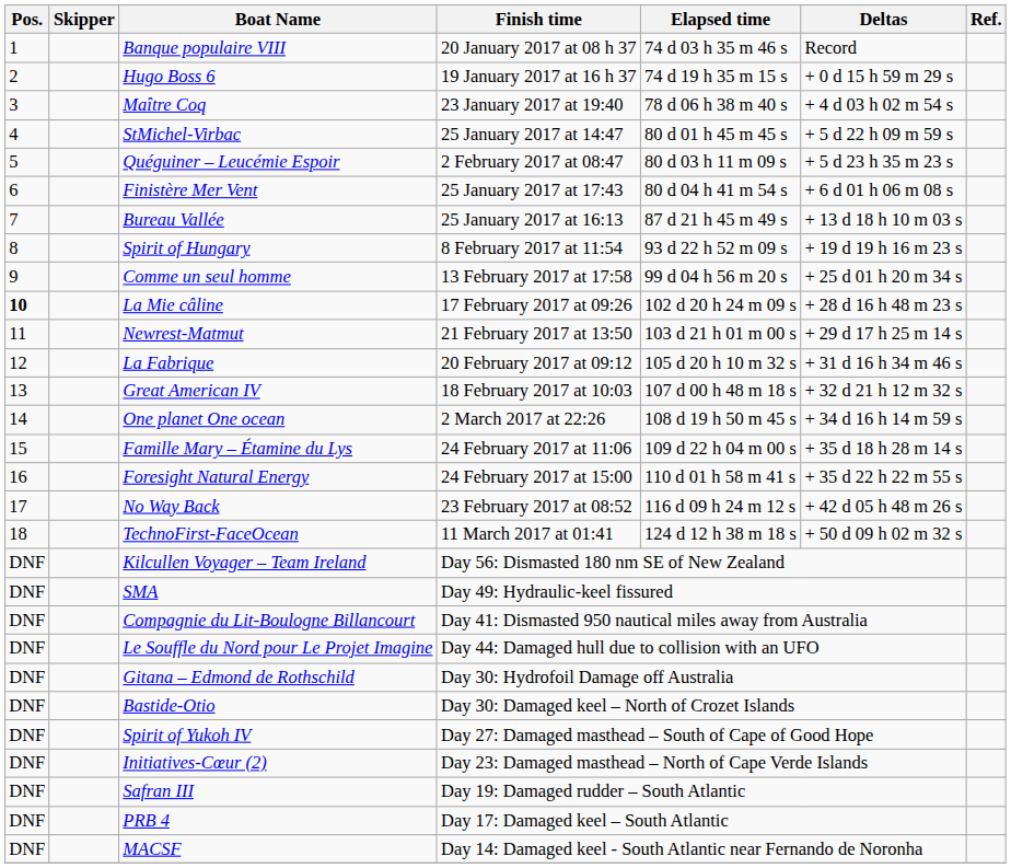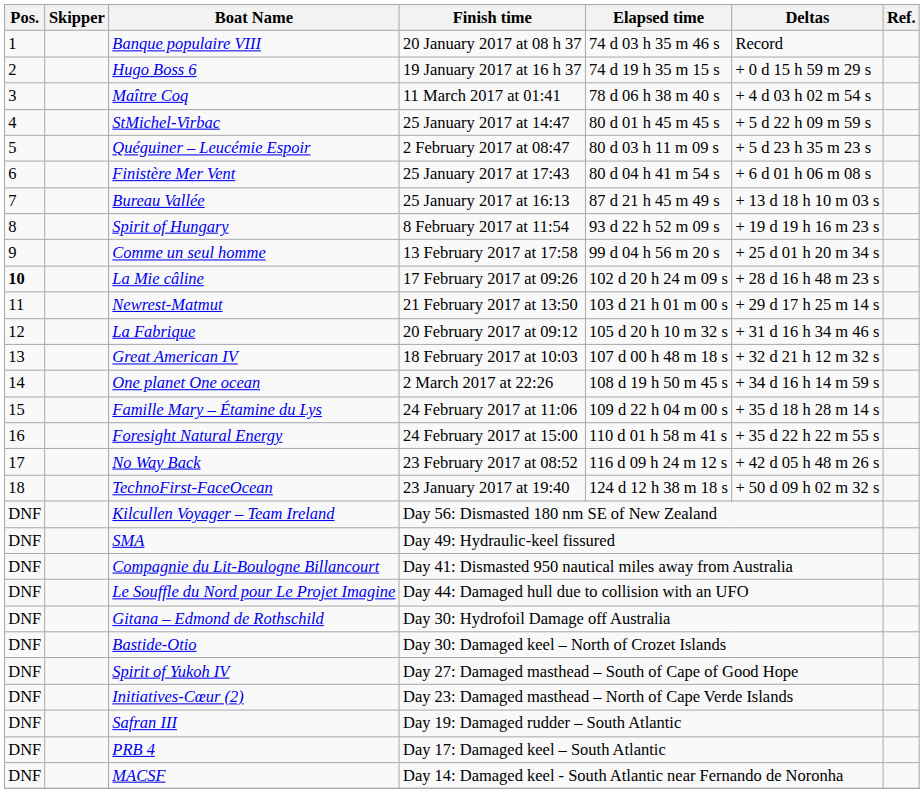Maître Coq | Finish time: 23 January 2017 at 19:40 -> 11 March 2017 at 01:41
TechnoFirst-FaceOcean | Finish time: 11 March 2017 at 01:41 -> 23 January 2017 at 19:40
